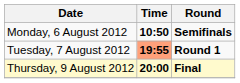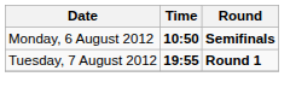Tuesday, 7 August 2012 | Time: lightsalmon background -> no background
- row: Thursday, 9 August 2012 | 20:00 | Final
